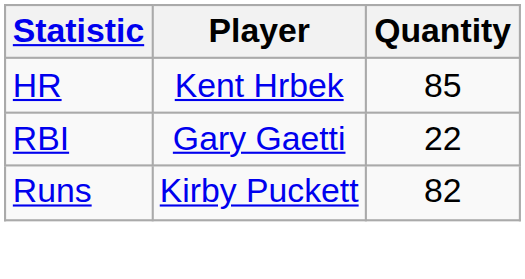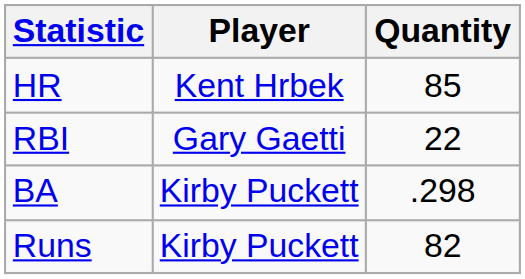+ row: BA | Kirby Puckett | .298
